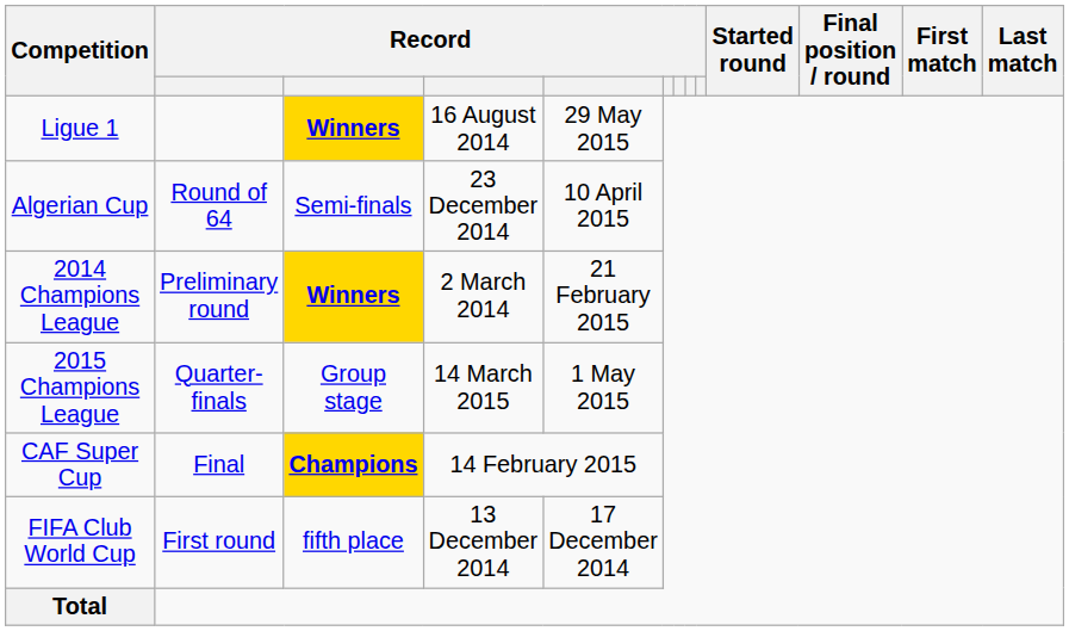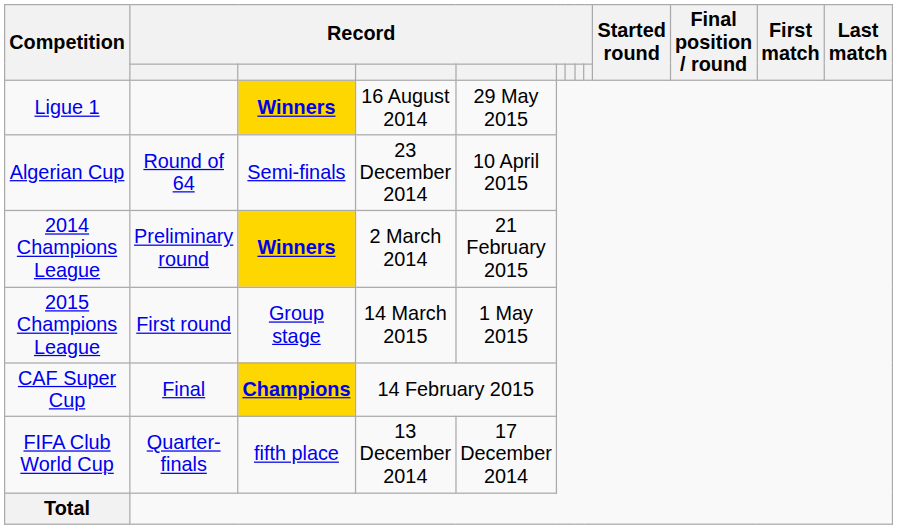2015 Champions League | column 2: Quarter-finals -> First round
FIFA Club World Cup | column 2: First round -> Quarter-finals
